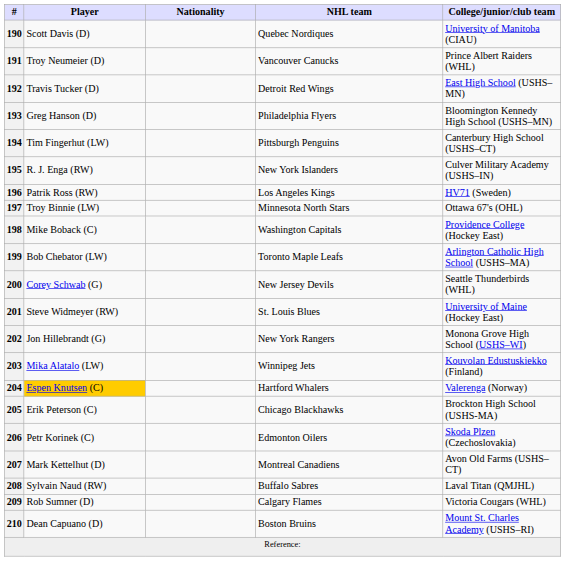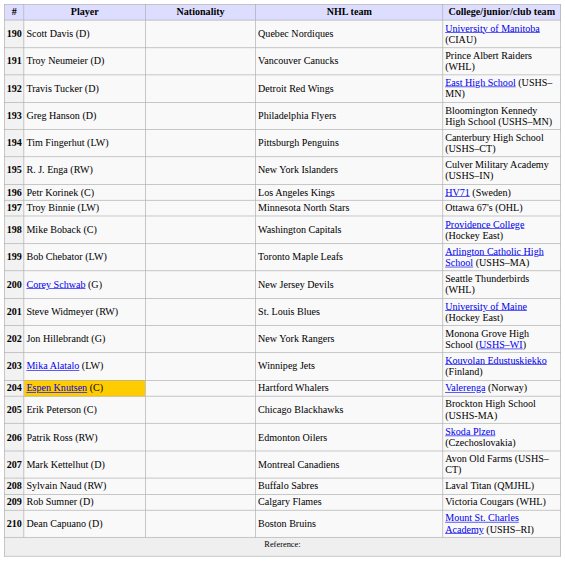196 | Player: Patrik Ross (RW) -> Petr Korinek (C)
206 | Player: Petr Korinek (C) -> Patrik Ross (RW)
